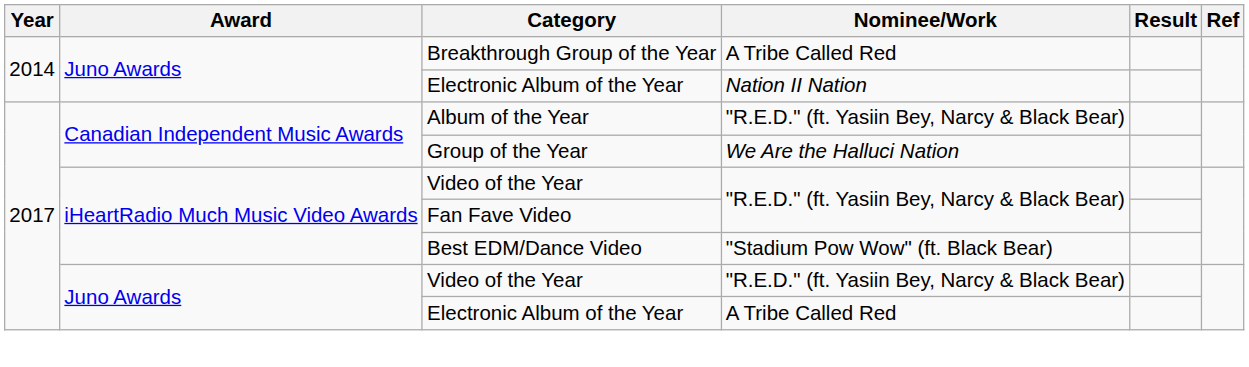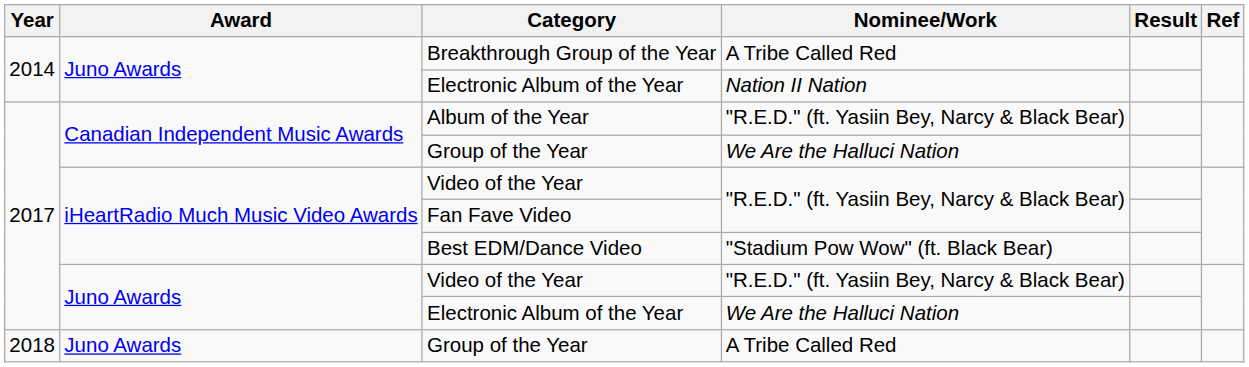2017 / Electronic Album of the Year | Nominee/Work: A Tribe Called Red -> We Are the Halluci Nation
+ row: 2018 | Juno Awards | Group of the Year | A Tribe Called Red
